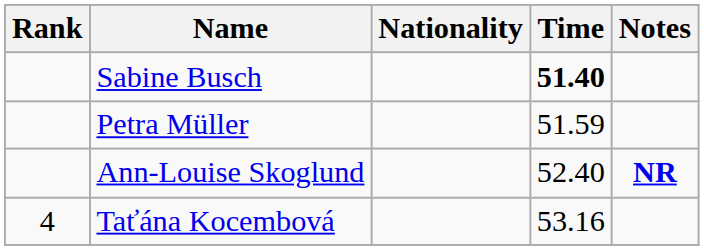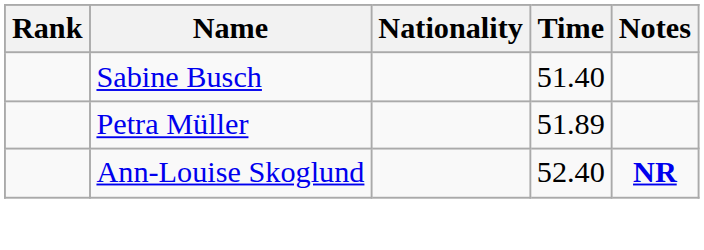Sabine Busch | Time: bold -> normal
Petra Müller | Time: 51.59 -> 51.89
- row: 4 | Taťána Kocembová | 53.16
